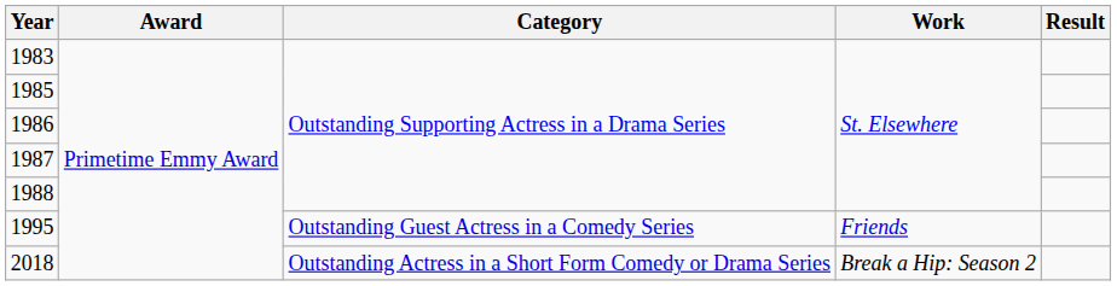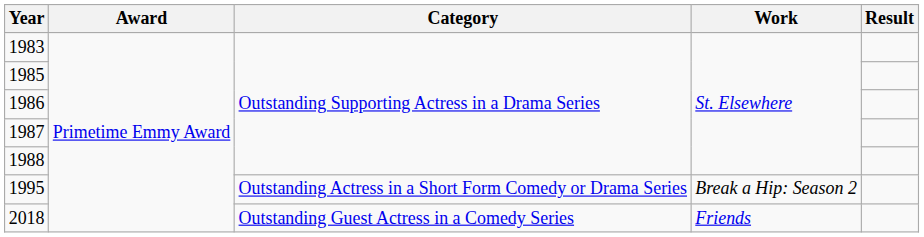1995 | Category: Outstanding Guest Actress in a Comedy Series -> Outstanding Actress in a Short Form Comedy or Drama Series
1995 | Work: Friends -> Break a Hip: Season 2
2018 | Category: Outstanding Actress in a Short Form Comedy or Drama Series -> Outstanding Guest Actress in a Comedy Series
2018 | Work: Break a Hip: Season 2 -> Friends
